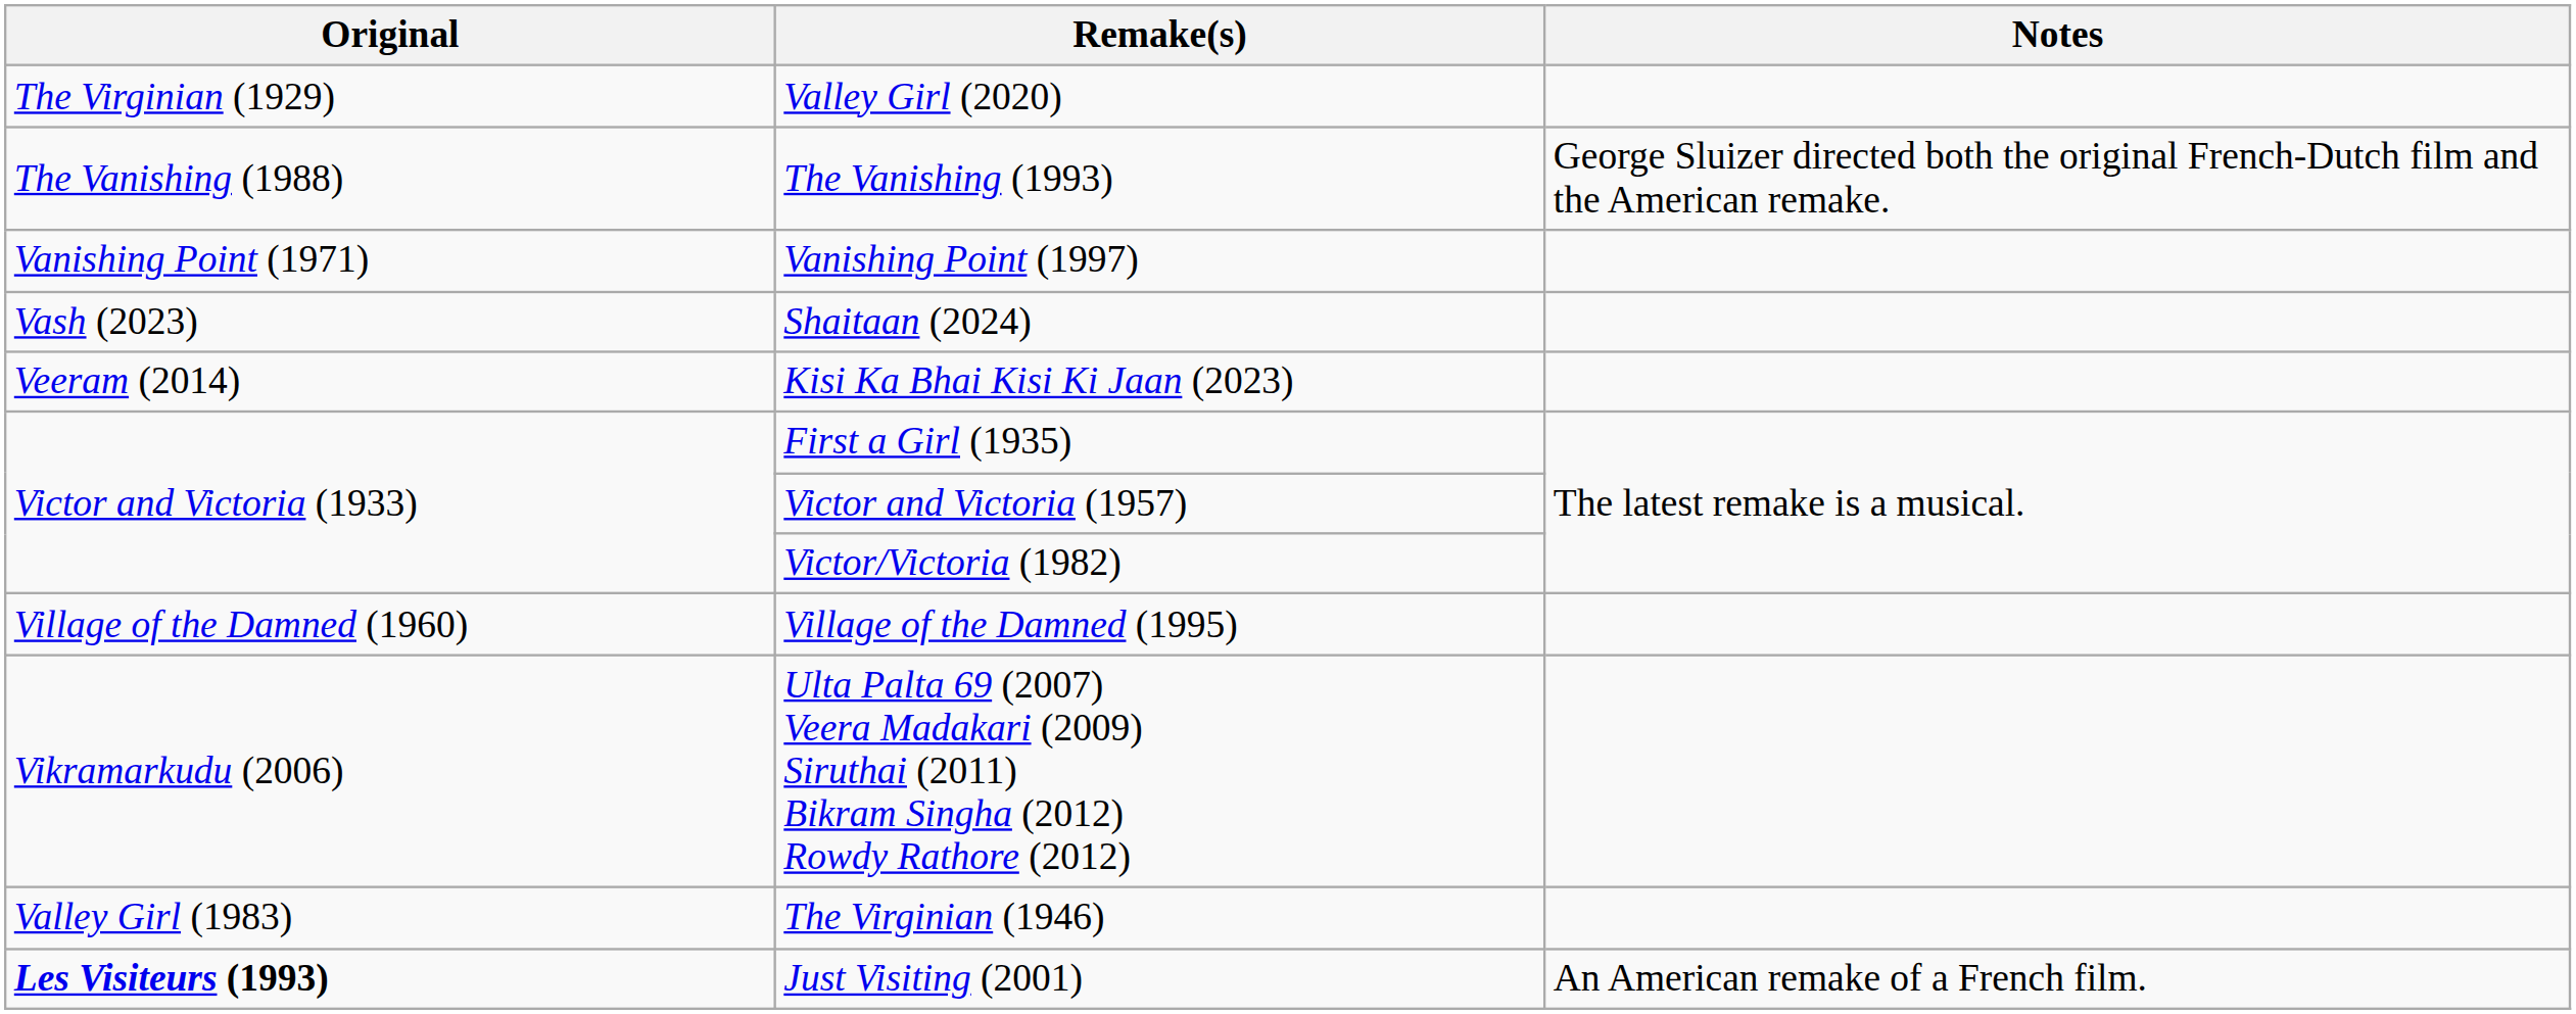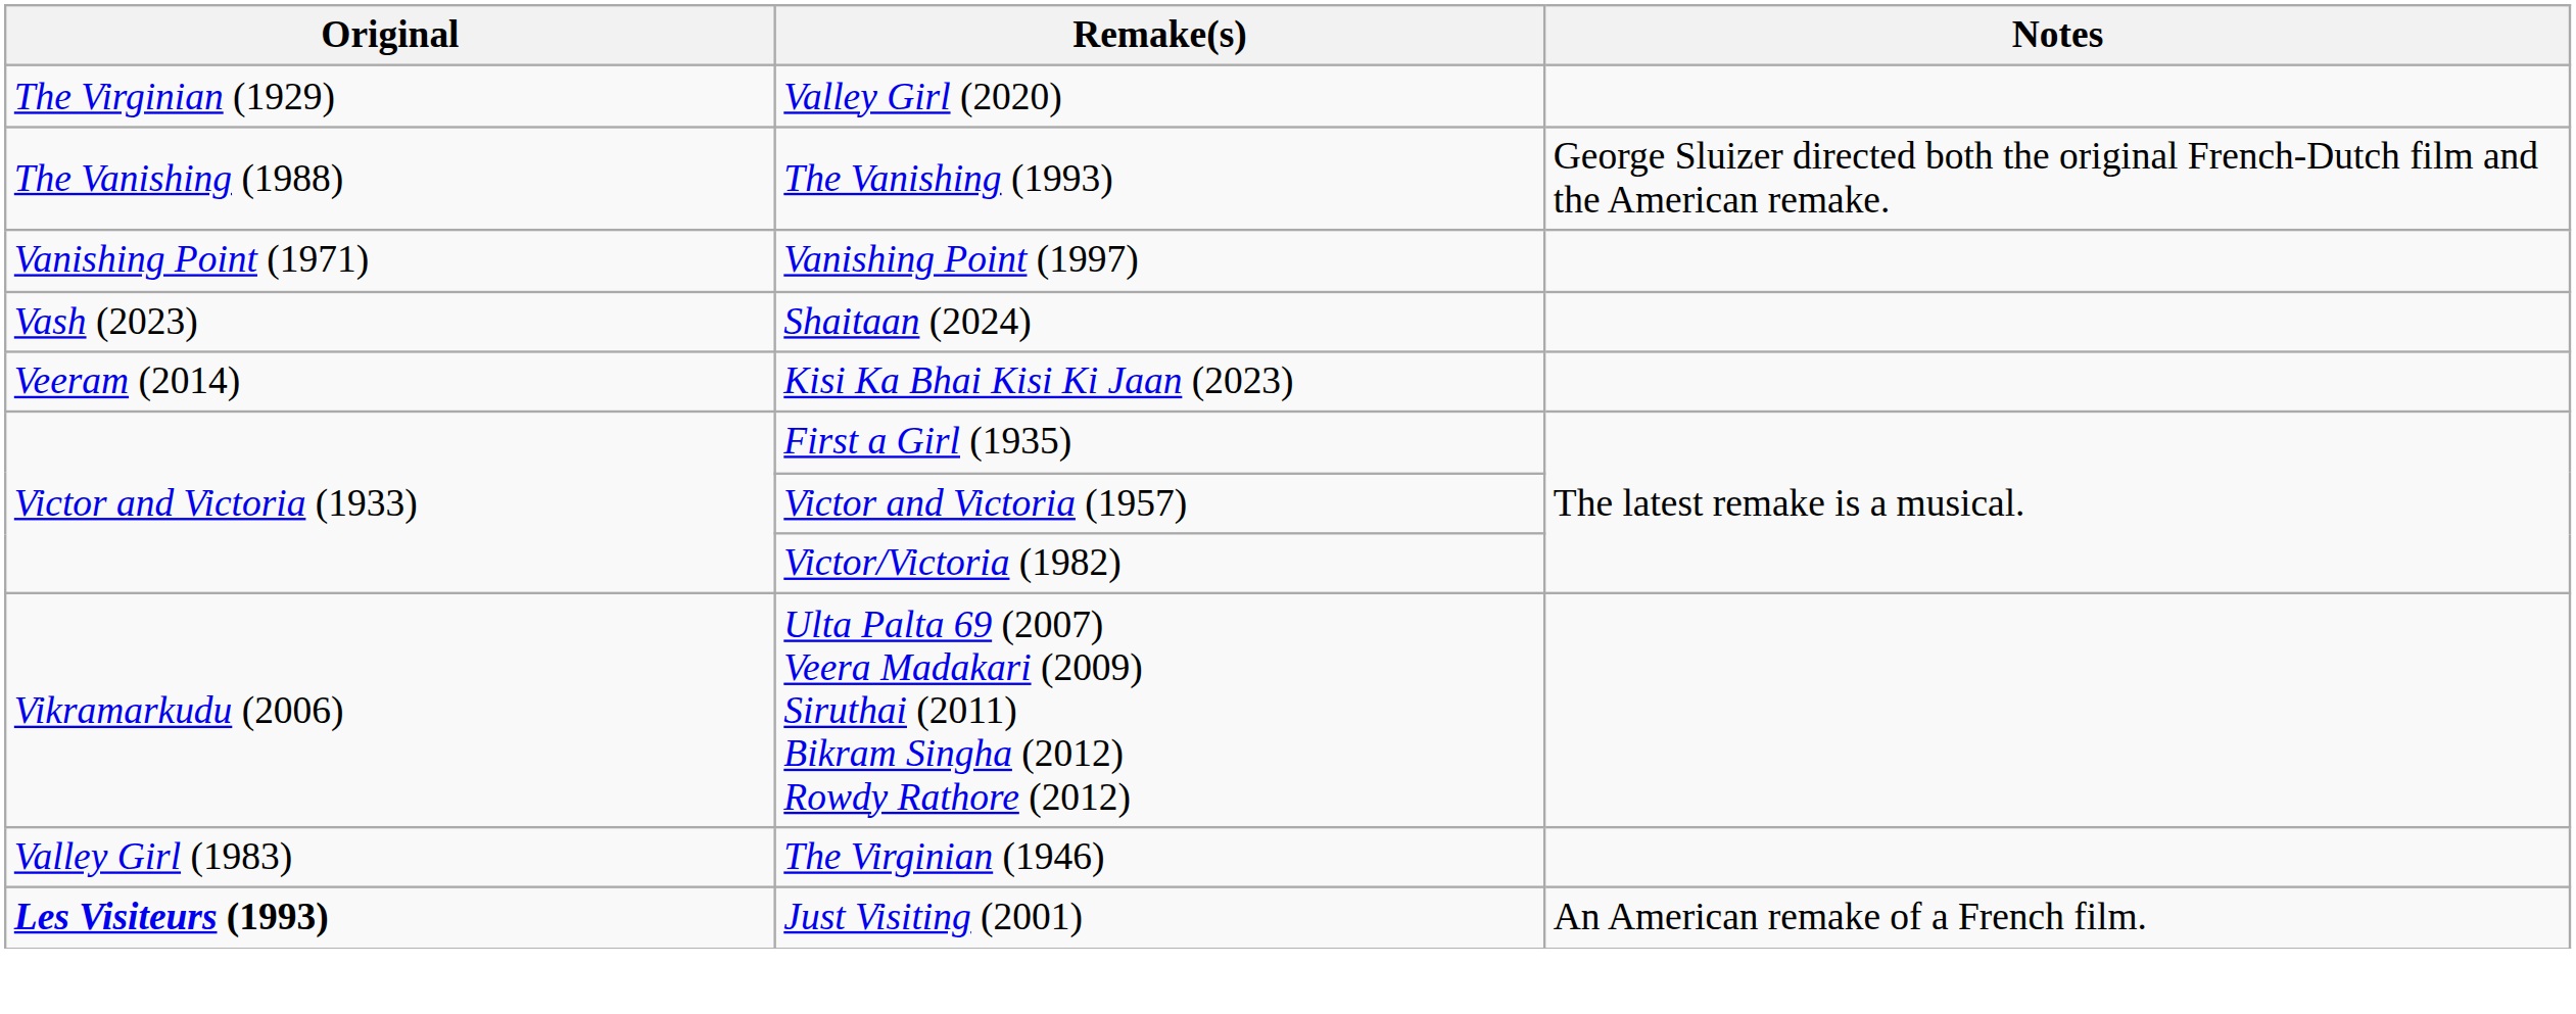- row: Village of the Damned (1960) | Village of the Damned (1995)
